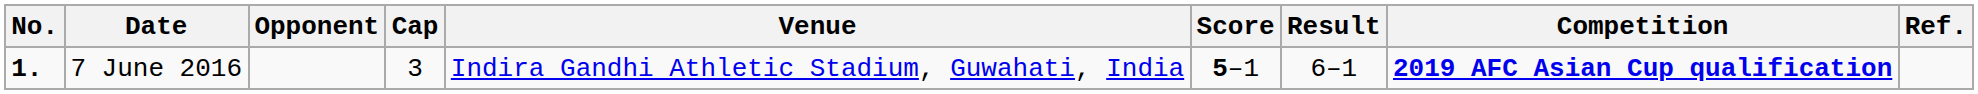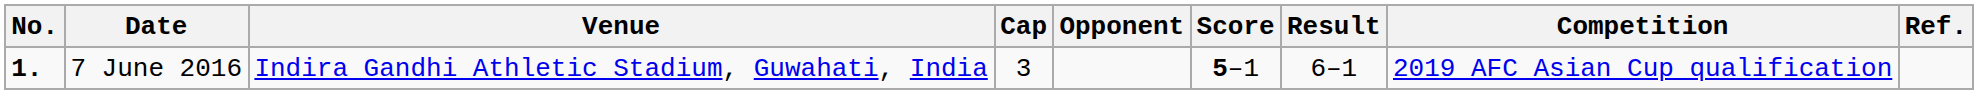columns swapped: Venue <-> Opponent
7 June 2016 | Competition: bold -> normal
